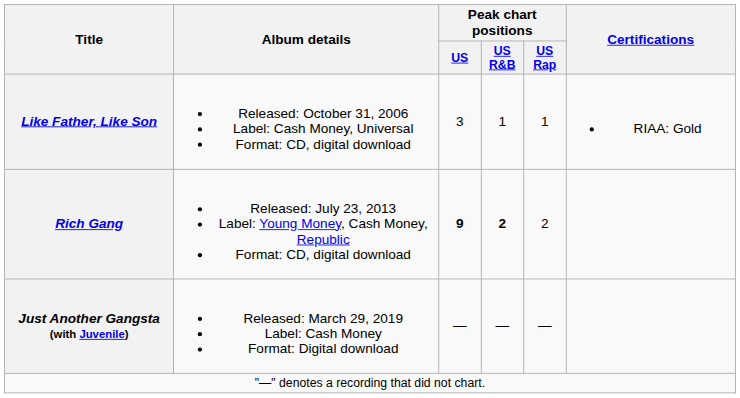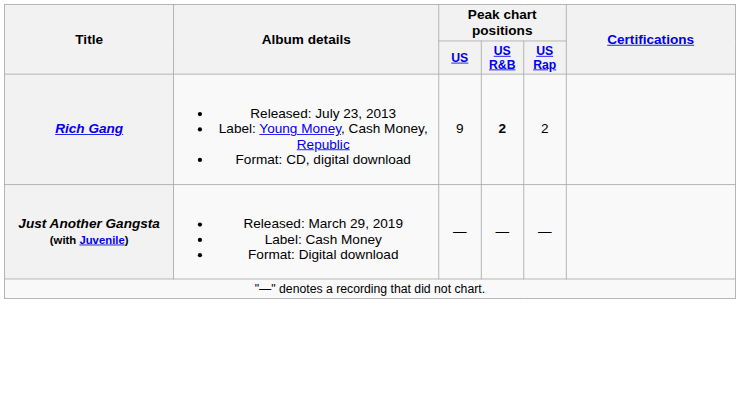- row: Like Father, Like Son | Released: October 31, 2006 Label: Cash Money, Universal Format: CD, digital download | 3 | 1 | 1 | RIAA: Gold
Rich Gang | Peak chart positions / US: bold -> normal
